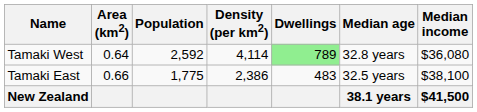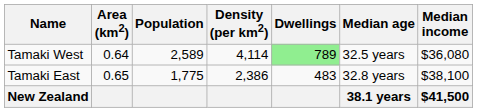Tamaki West | Population: 2,592 -> 2,589
Tamaki West | Median age: 32.8 years -> 32.5 years
Tamaki East | Area (km2): 0.66 -> 0.65
Tamaki East | Median age: 32.5 years -> 32.8 years
